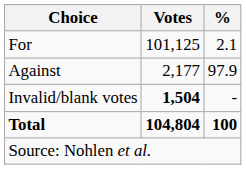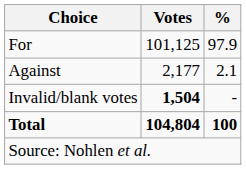For | %: 2.1 -> 97.9
Against | %: 97.9 -> 2.1
